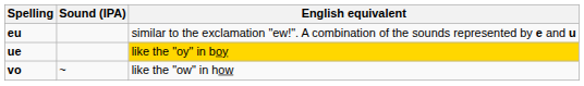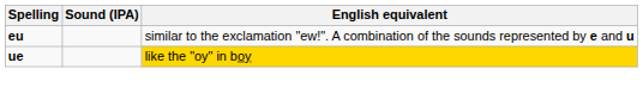- row: vo | ~ | like the "ow" in how
